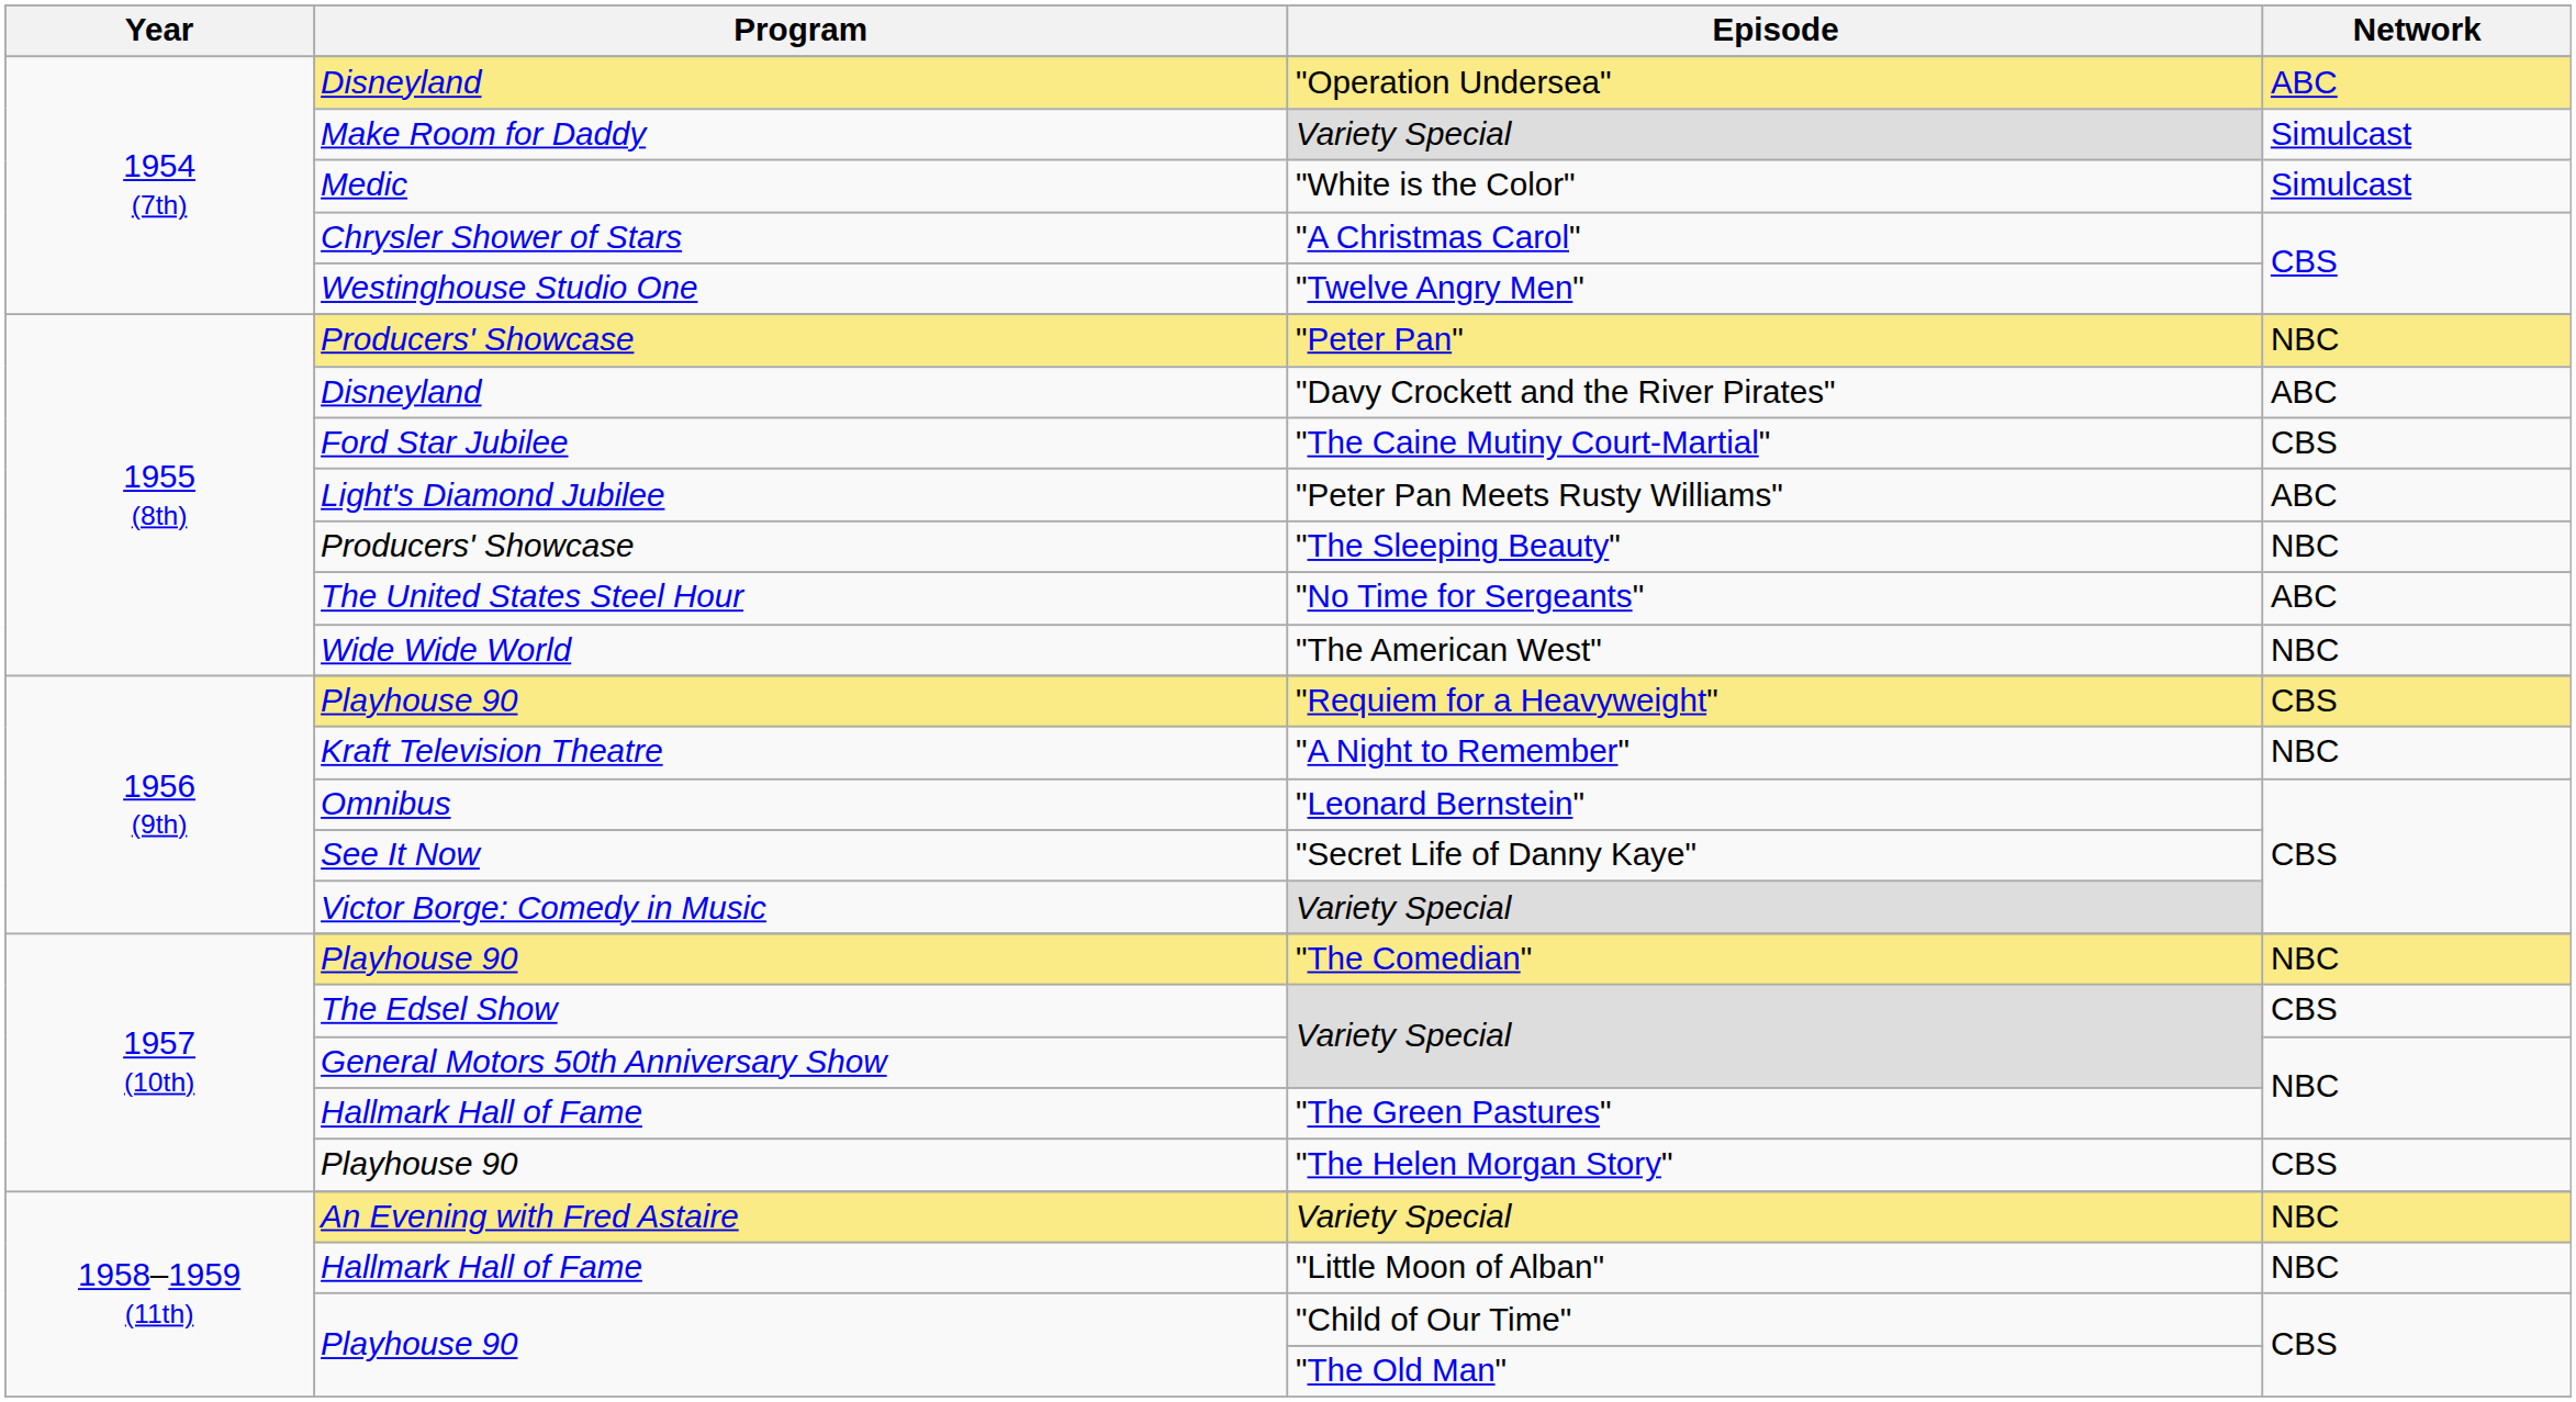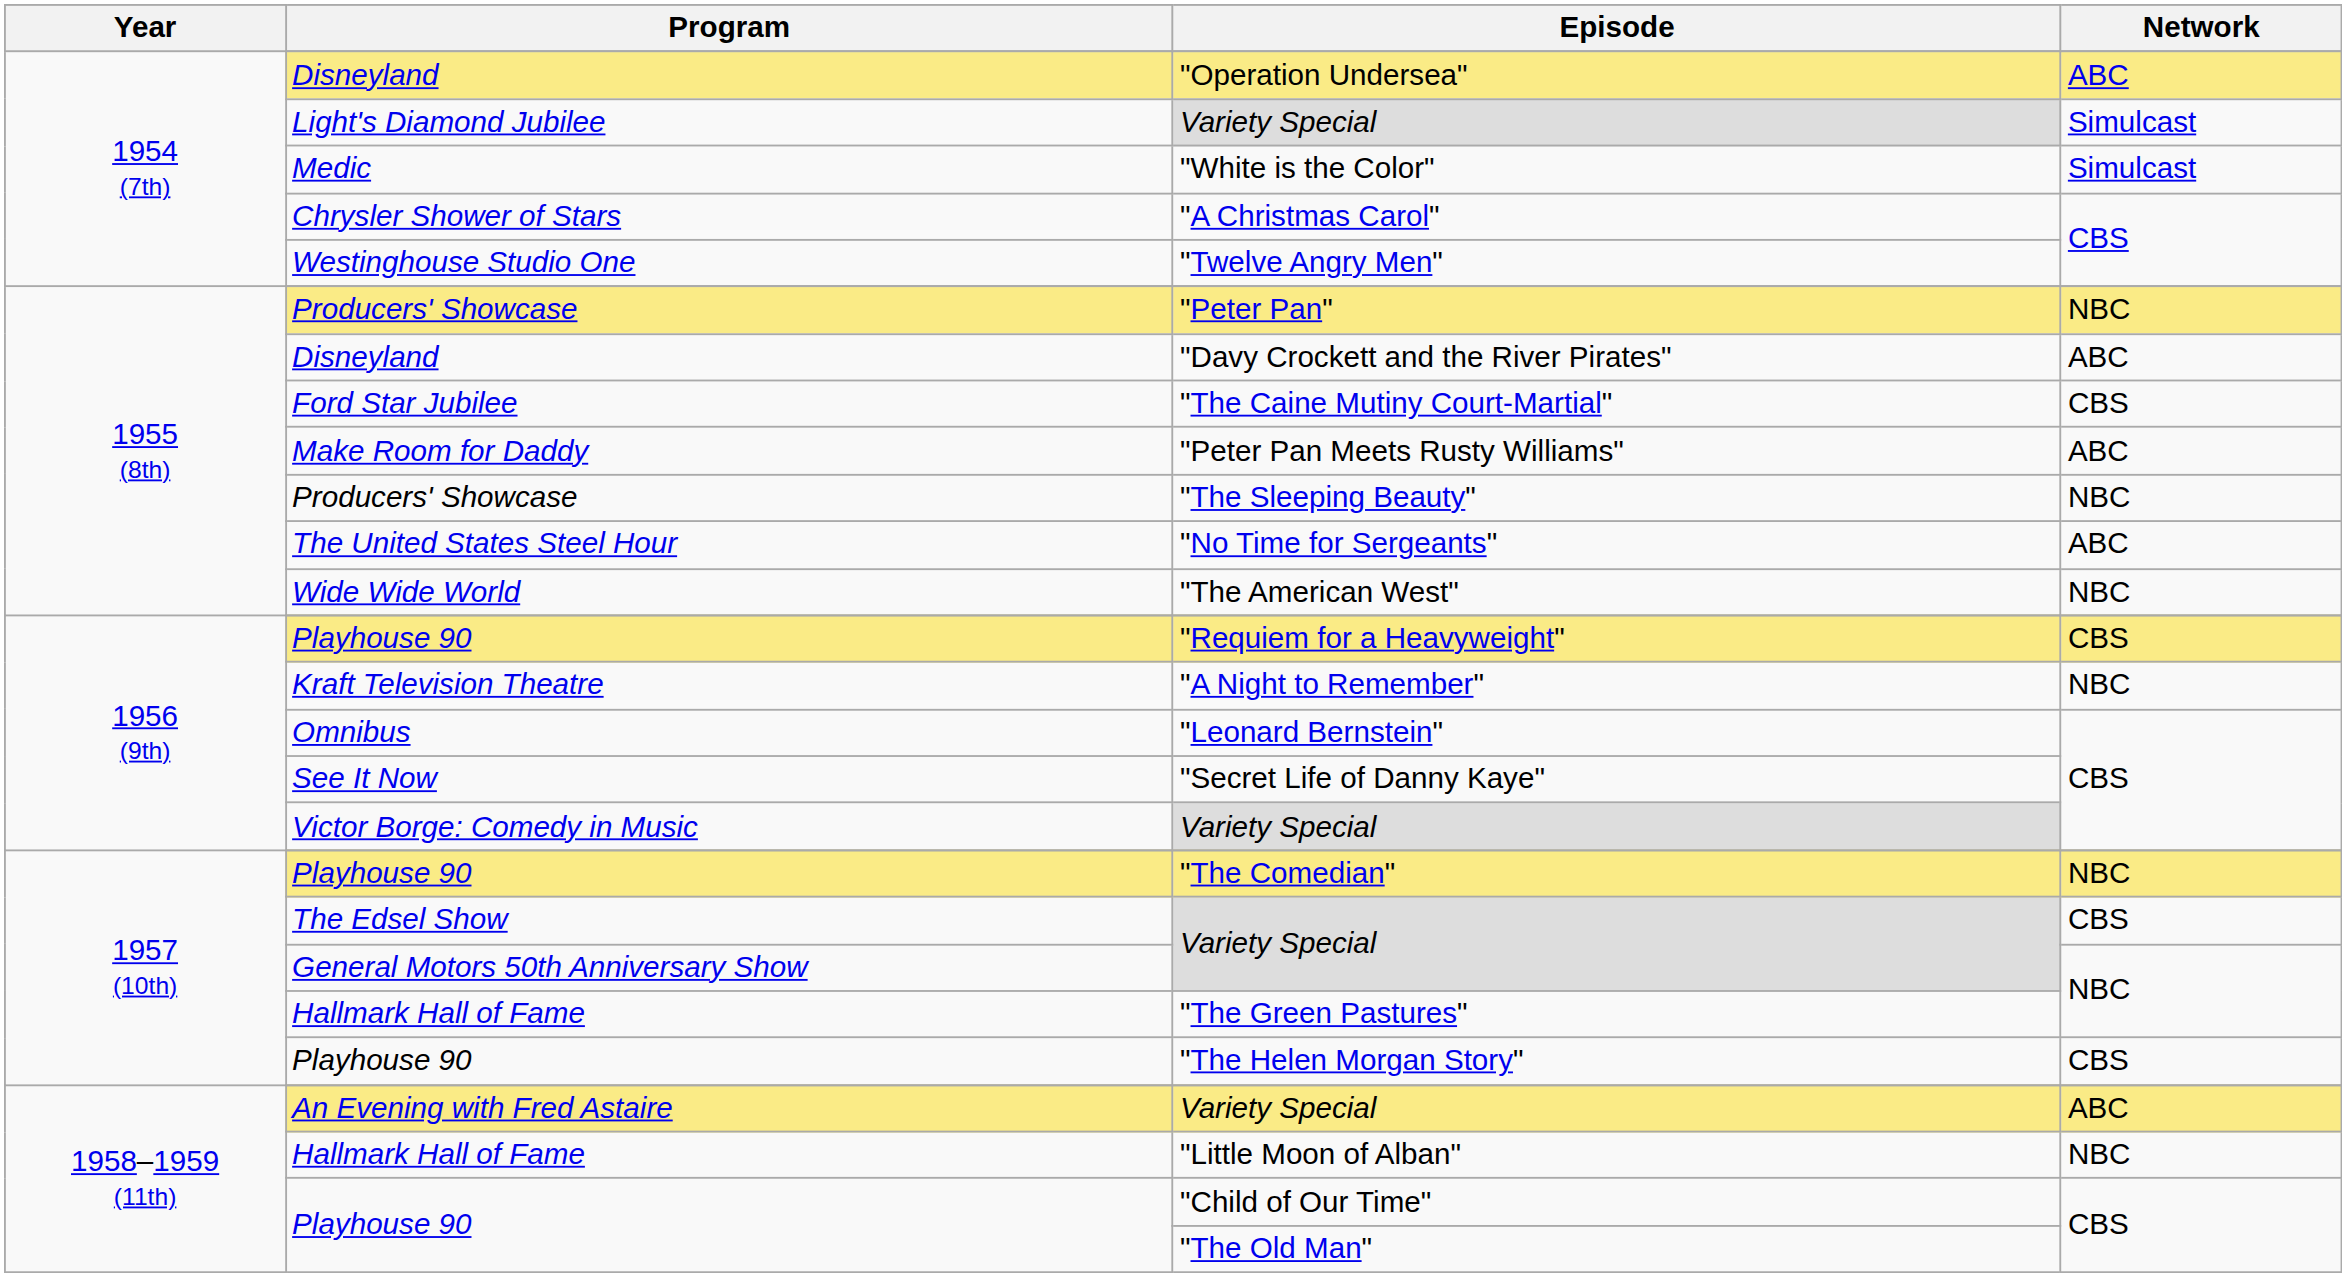1954 (7th) / Variety Special | Program: Make Room for Daddy -> Light's Diamond Jubilee
"Peter Pan Meets Rusty Williams" | Program: Light's Diamond Jubilee -> Make Room for Daddy
1958–1959 (11th) / Variety Special | Network: NBC -> ABC
